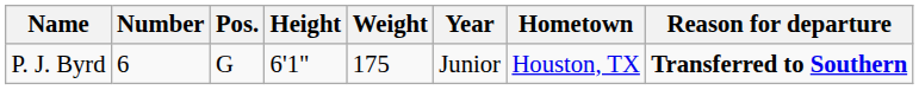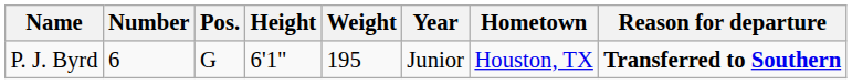P. J. Byrd | Weight: 175 -> 195
